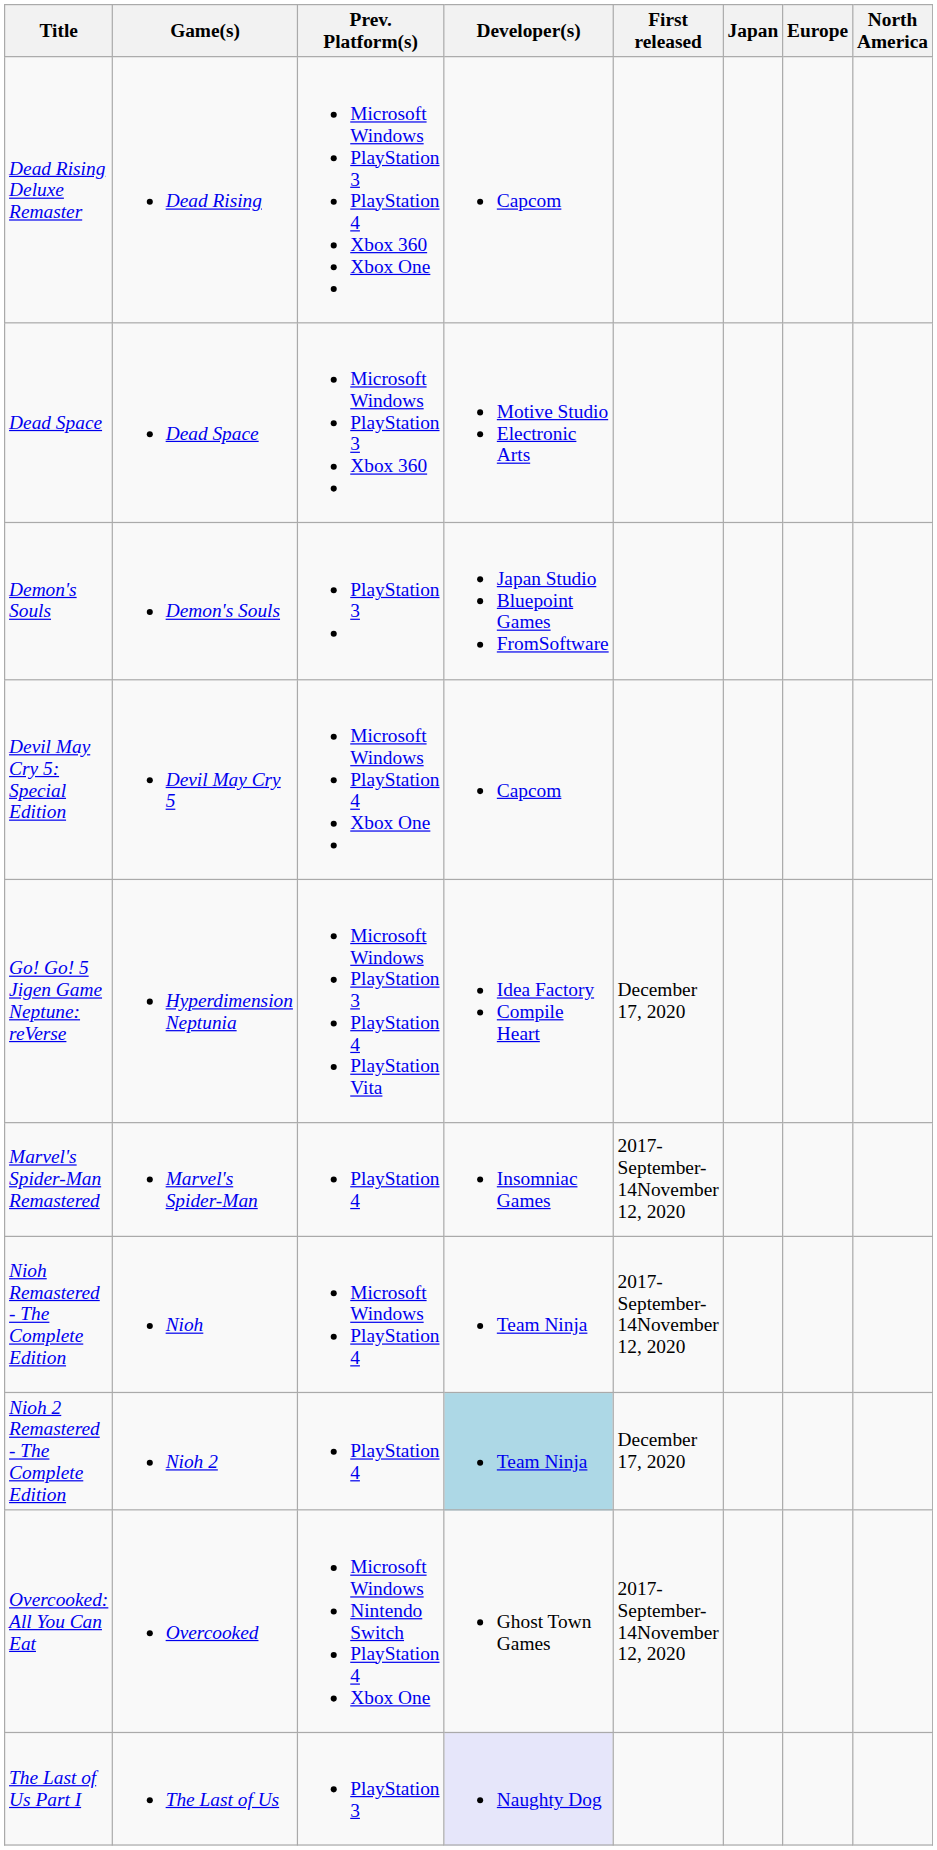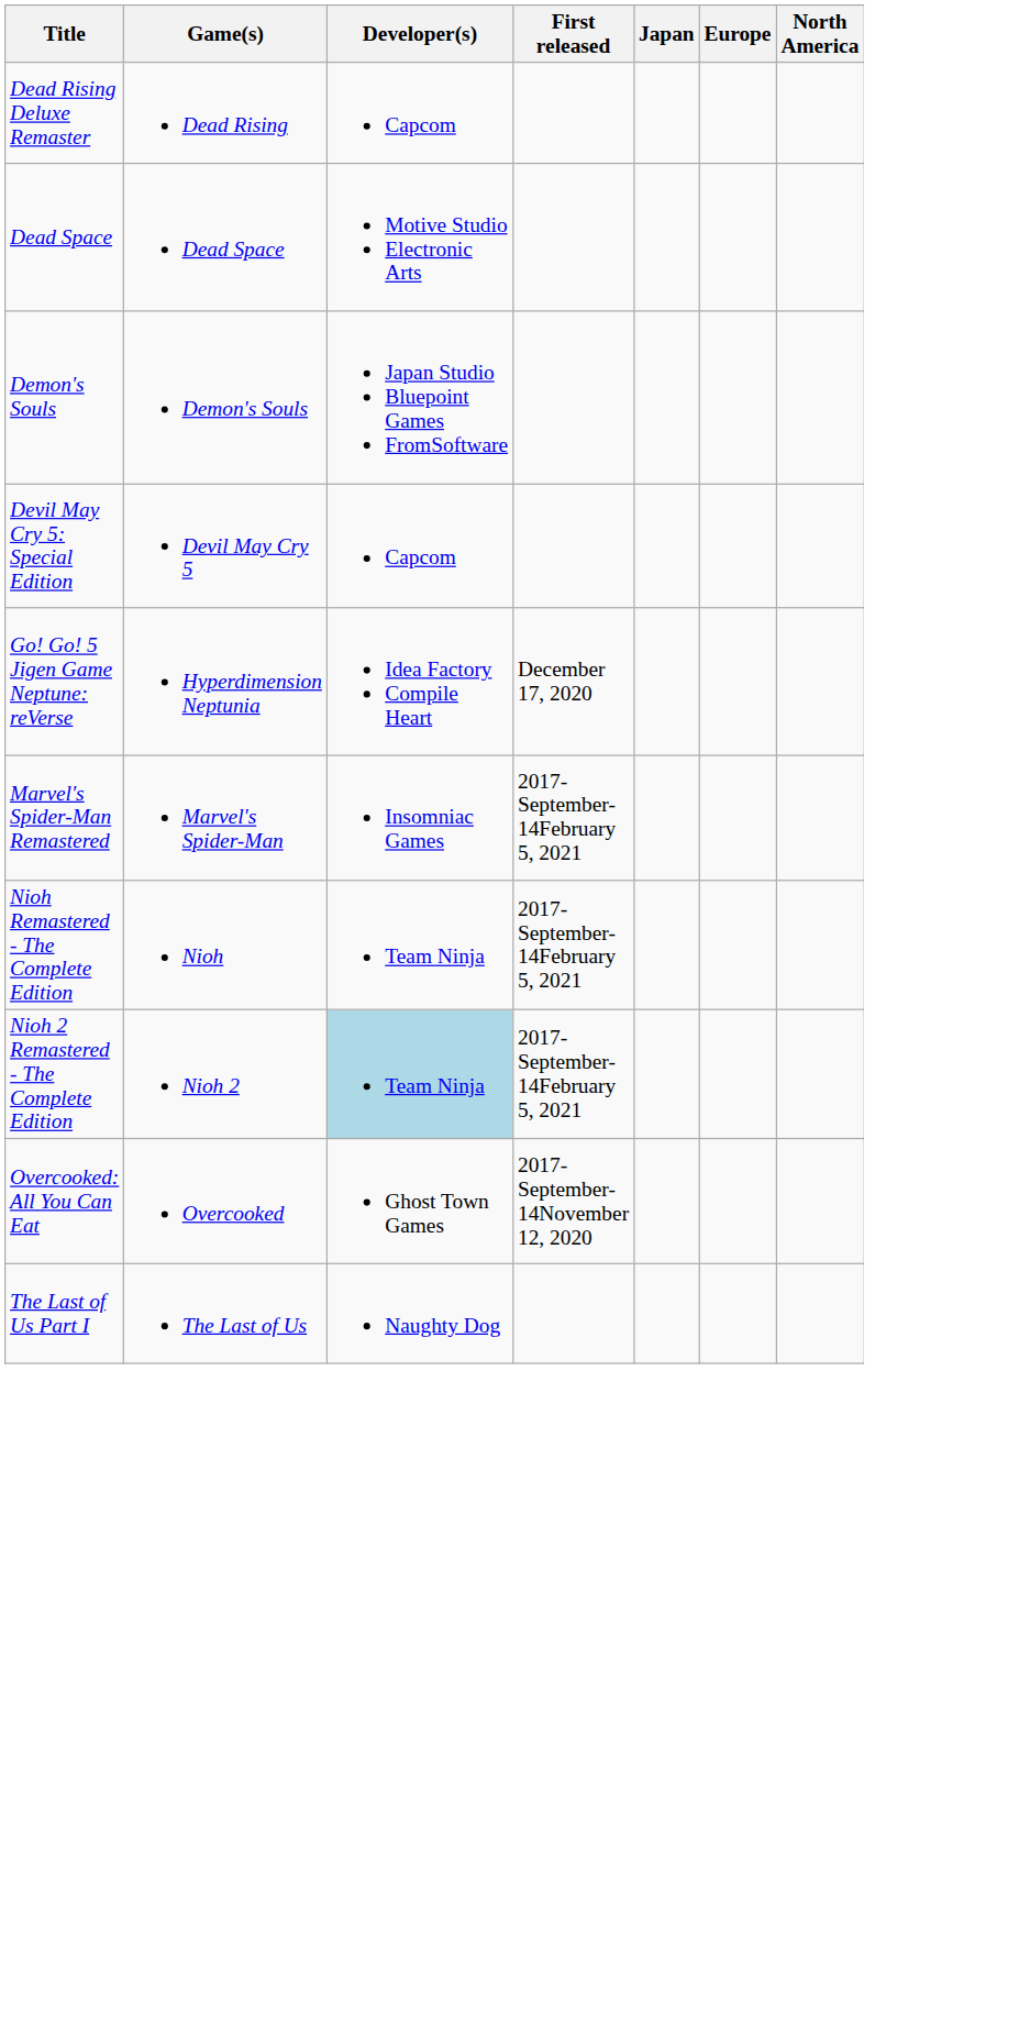- column: Prev. Platform(s) | Microsoft Windows PlayStation 3 PlayStation 4 Xbox 360 Xbox One | Microsoft Windows PlayStation 3 Xbox 360 | PlayStation 3 | Microsoft Windows PlayStation 4 Xbox One | Microsoft Windows PlayStation 3 PlayStation 4 PlayStation Vita | PlayStation 4 | Microsoft Windows PlayStation 4 | PlayStation 4 | Microsoft Windows Nintendo Switch PlayStation 4 Xbox One | PlayStation 3
Marvel's Spider-Man Remastered | First released: 2017-September-14November 12, 2020 -> 2017-September-14February 5, 2021
Nioh Remastered - The Complete Edition | First released: 2017-September-14November 12, 2020 -> 2017-September-14February 5, 2021
Nioh 2 Remastered - The Complete Edition | First released: December 17, 2020 -> 2017-September-14February 5, 2021
The Last of Us Part I | Developer(s): lavender background -> no background
